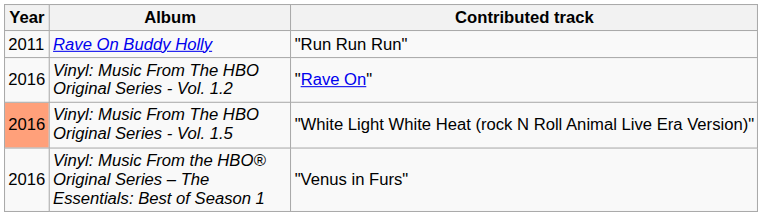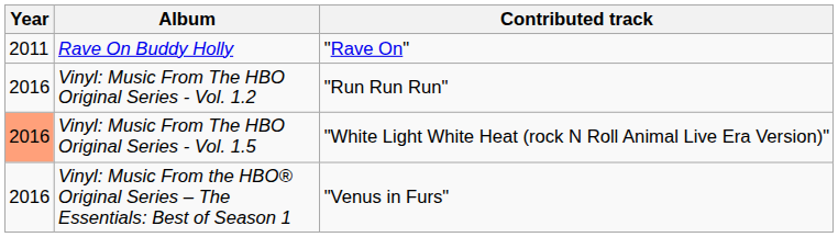Rave On Buddy Holly | Contributed track: "Run Run Run" -> "Rave On"
Vinyl: Music From The HBO Original Series - Vol. 1.2 | Contributed track: "Rave On" -> "Run Run Run"
